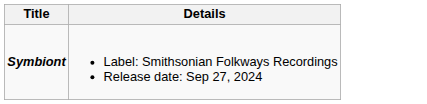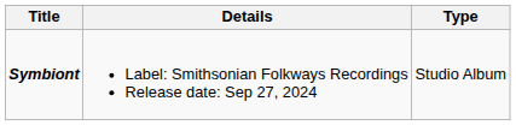+ column: Type | Studio Album
